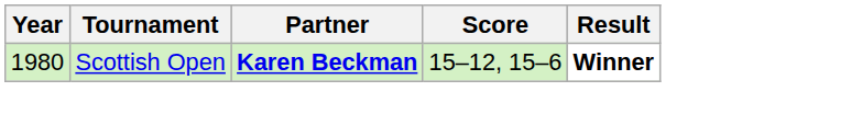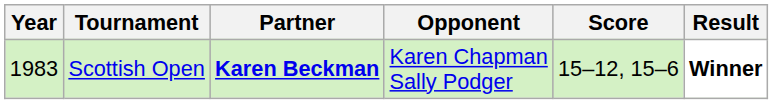+ column: Opponent | Karen Chapman Sally Podger
Scottish Open | Year: 1980 -> 1983
